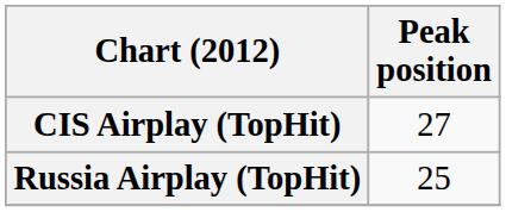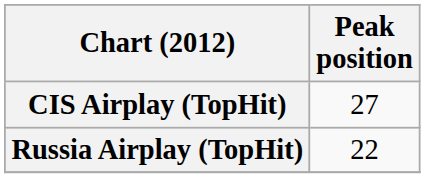Russia Airplay (TopHit) | Peak position: 25 -> 22
